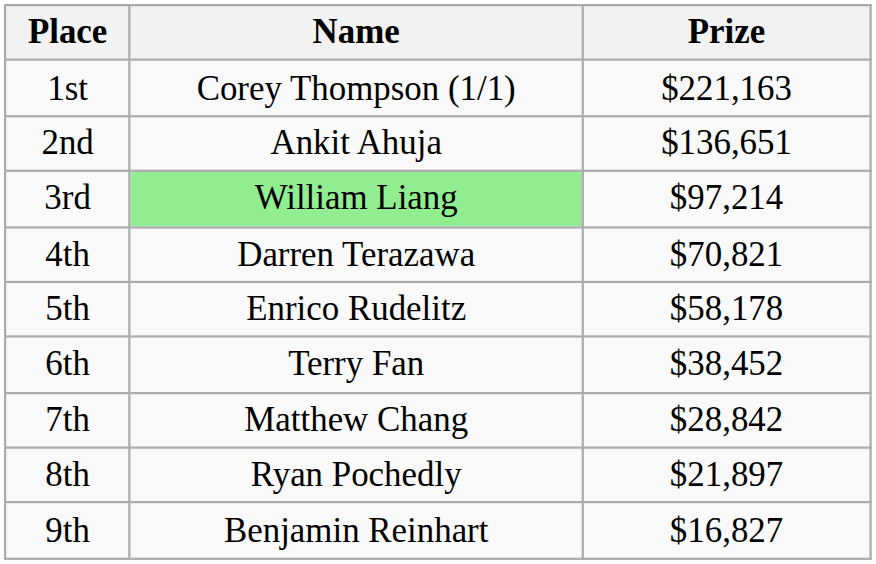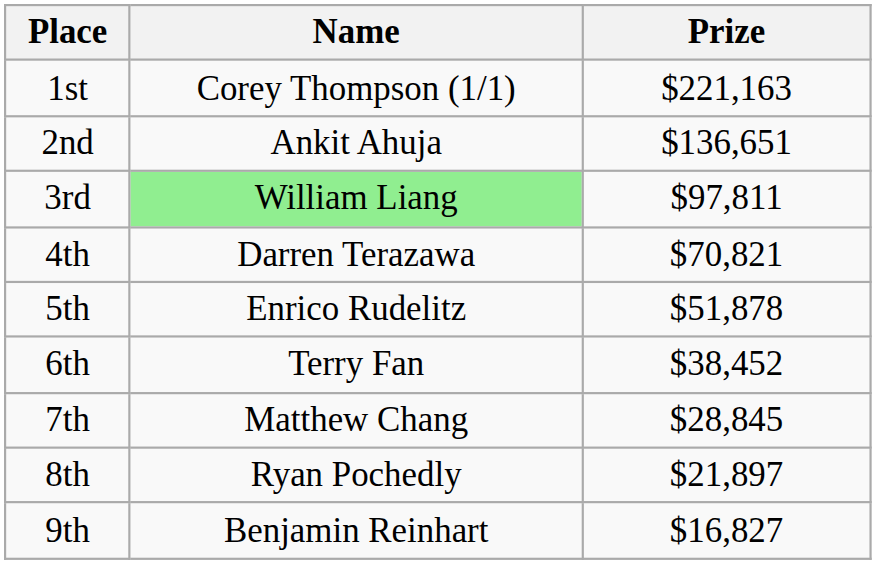3rd | Prize: $97,214 -> $97,811
5th | Prize: $58,178 -> $51,878
7th | Prize: $28,842 -> $28,845
